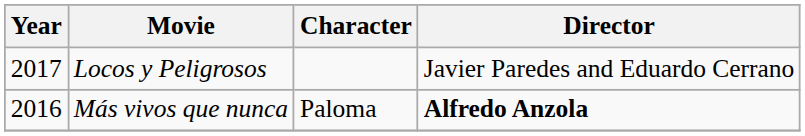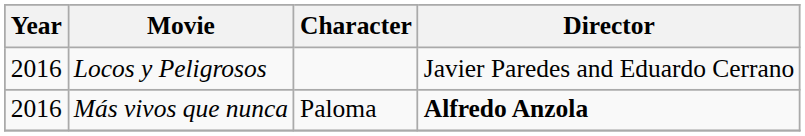Locos y Peligrosos | Year: 2017 -> 2016
